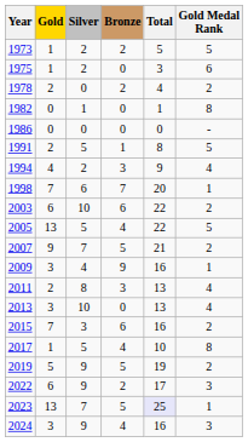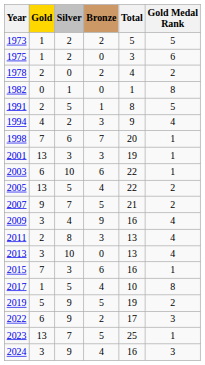- row: 1986 | 0 | 0 | 0 | 0 | -
+ row: 2001 | 13 | 3 | 3 | 19 | 1
2003 | Gold Medal Rank: 2 -> 1
2005 | Gold Medal Rank: 5 -> 2
2009 | Gold Medal Rank: 1 -> 4
2015 | Gold Medal Rank: 2 -> 1
2023 | Total: lavender background -> no background
